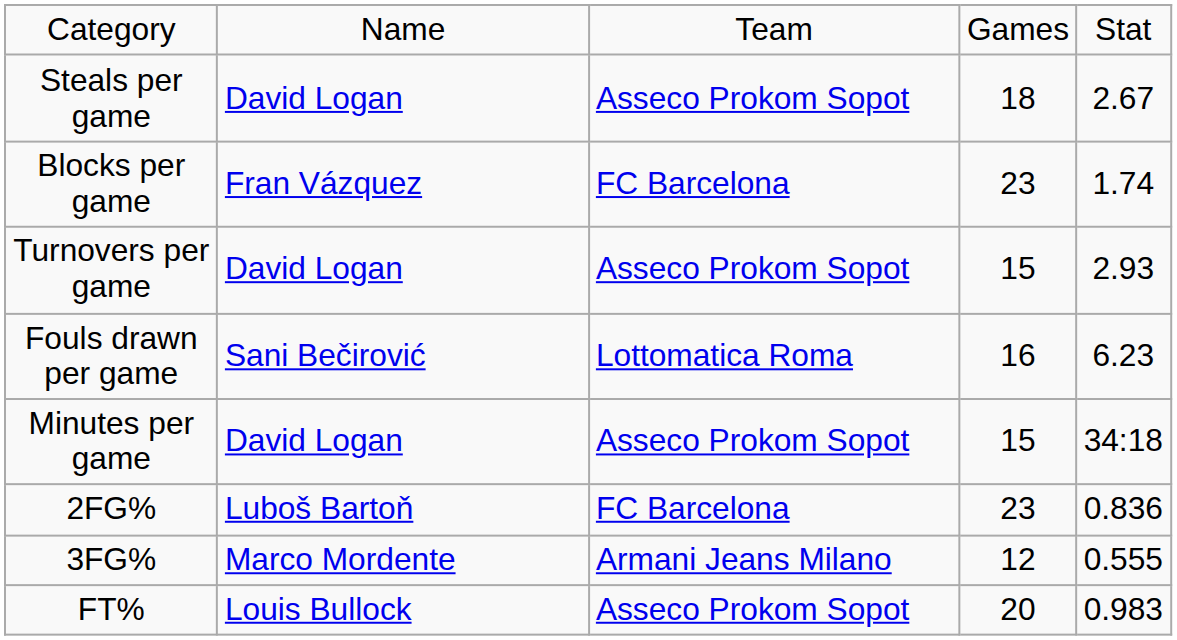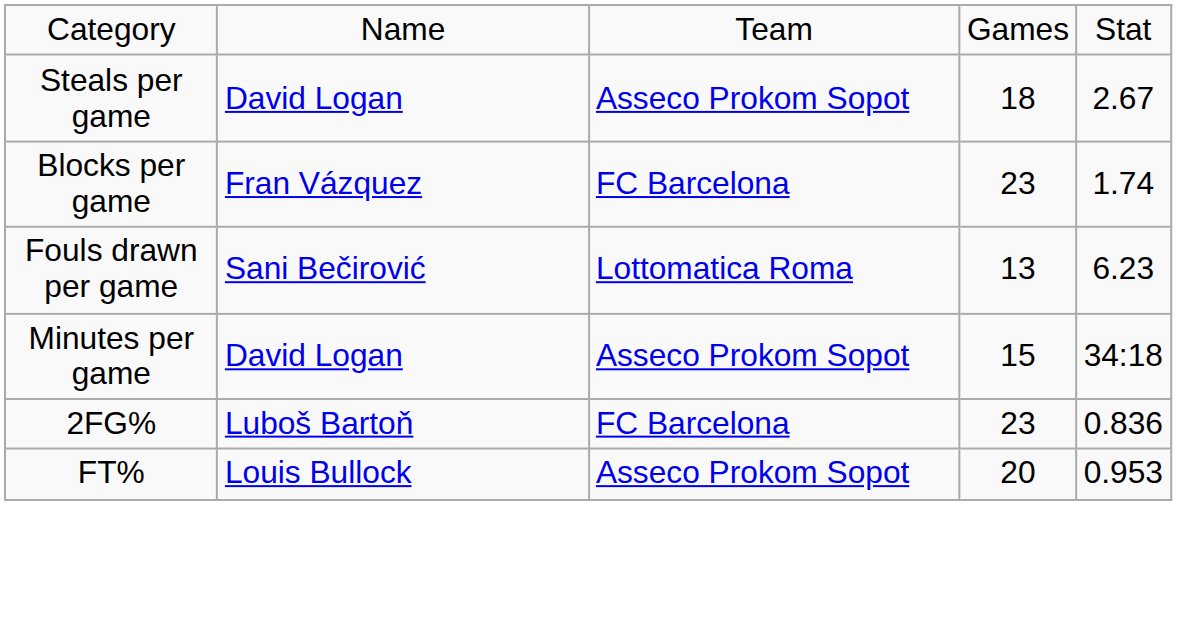- row: Turnovers per game | David Logan | Asseco Prokom Sopot | 15 | 2.93
Fouls drawn per game | column 4: 16 -> 13
- row: 3FG% | Marco Mordente | Armani Jeans Milano | 12 | 0.555
FT% | column 5: 0.983 -> 0.953
